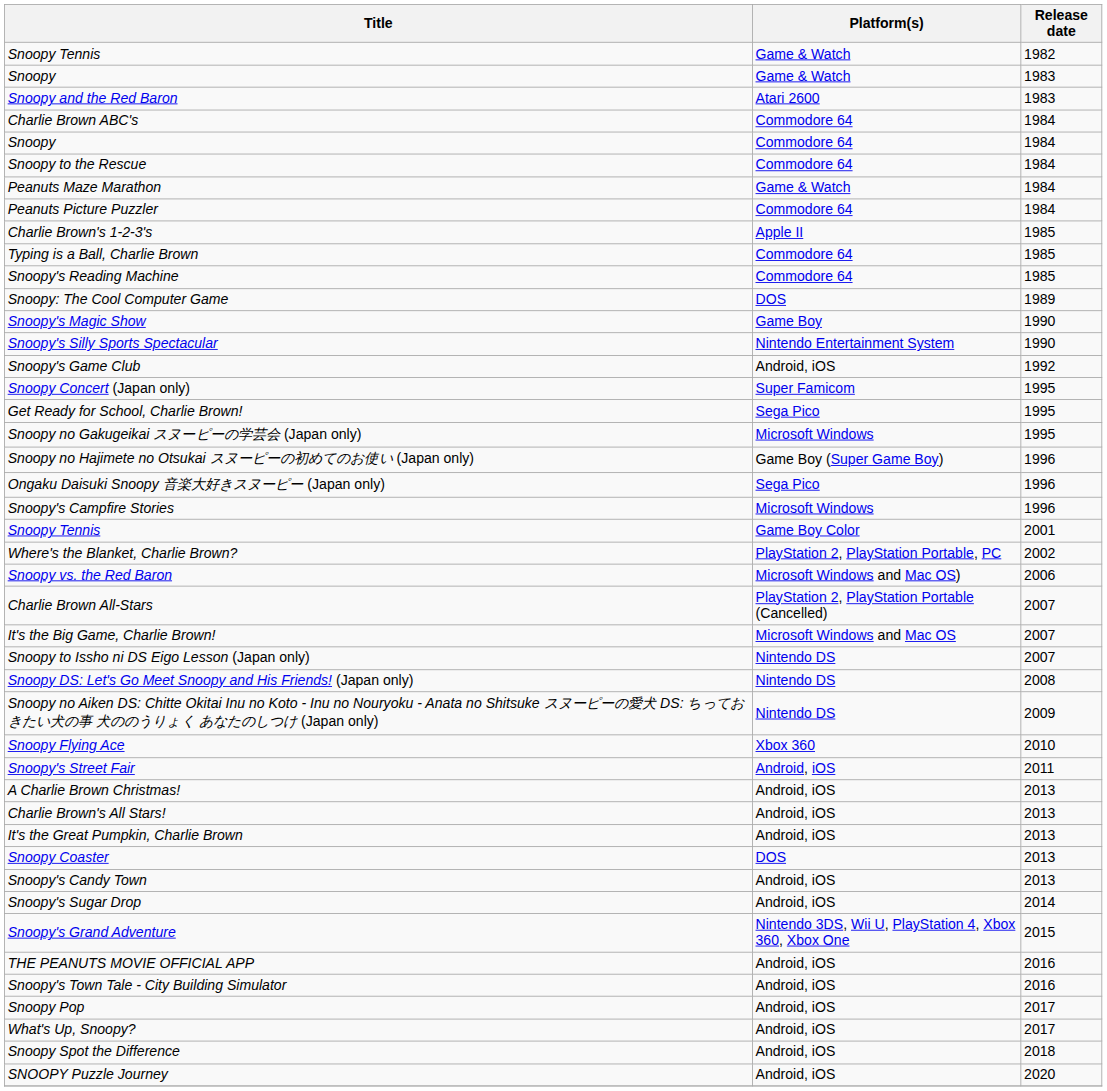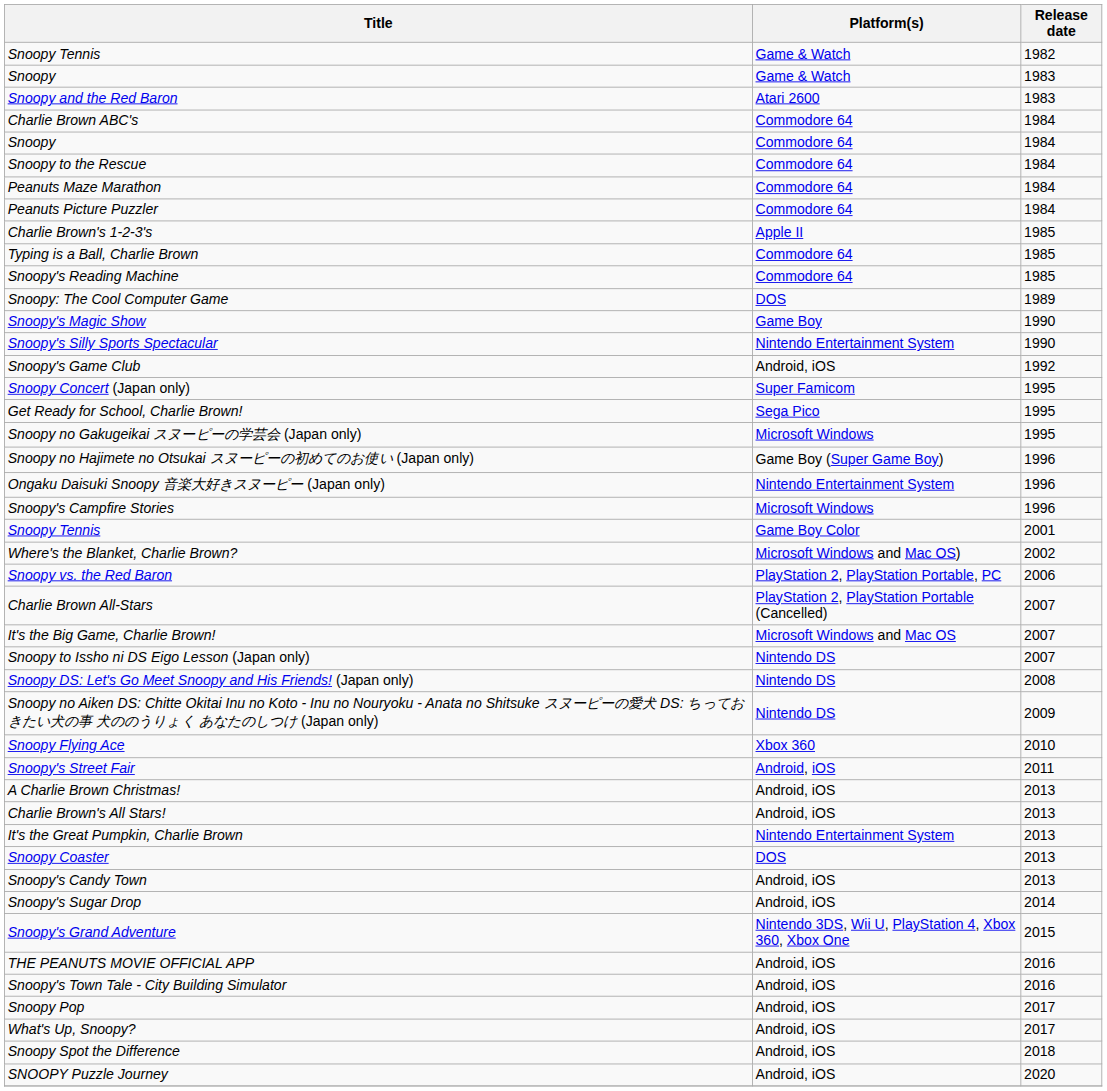Peanuts Maze Marathon | Platform(s): Game & Watch -> Commodore 64
Ongaku Daisuki Snoopy 音楽大好きスヌーピー (Japan only) | Platform(s): Sega Pico -> Nintendo Entertainment System
Where's the Blanket, Charlie Brown? | Platform(s): PlayStation 2, PlayStation Portable, PC -> Microsoft Windows and Mac OS)
Snoopy vs. the Red Baron | Platform(s): Microsoft Windows and Mac OS) -> PlayStation 2, PlayStation Portable, PC
It's the Great Pumpkin, Charlie Brown | Platform(s): Android, iOS -> Nintendo Entertainment System
